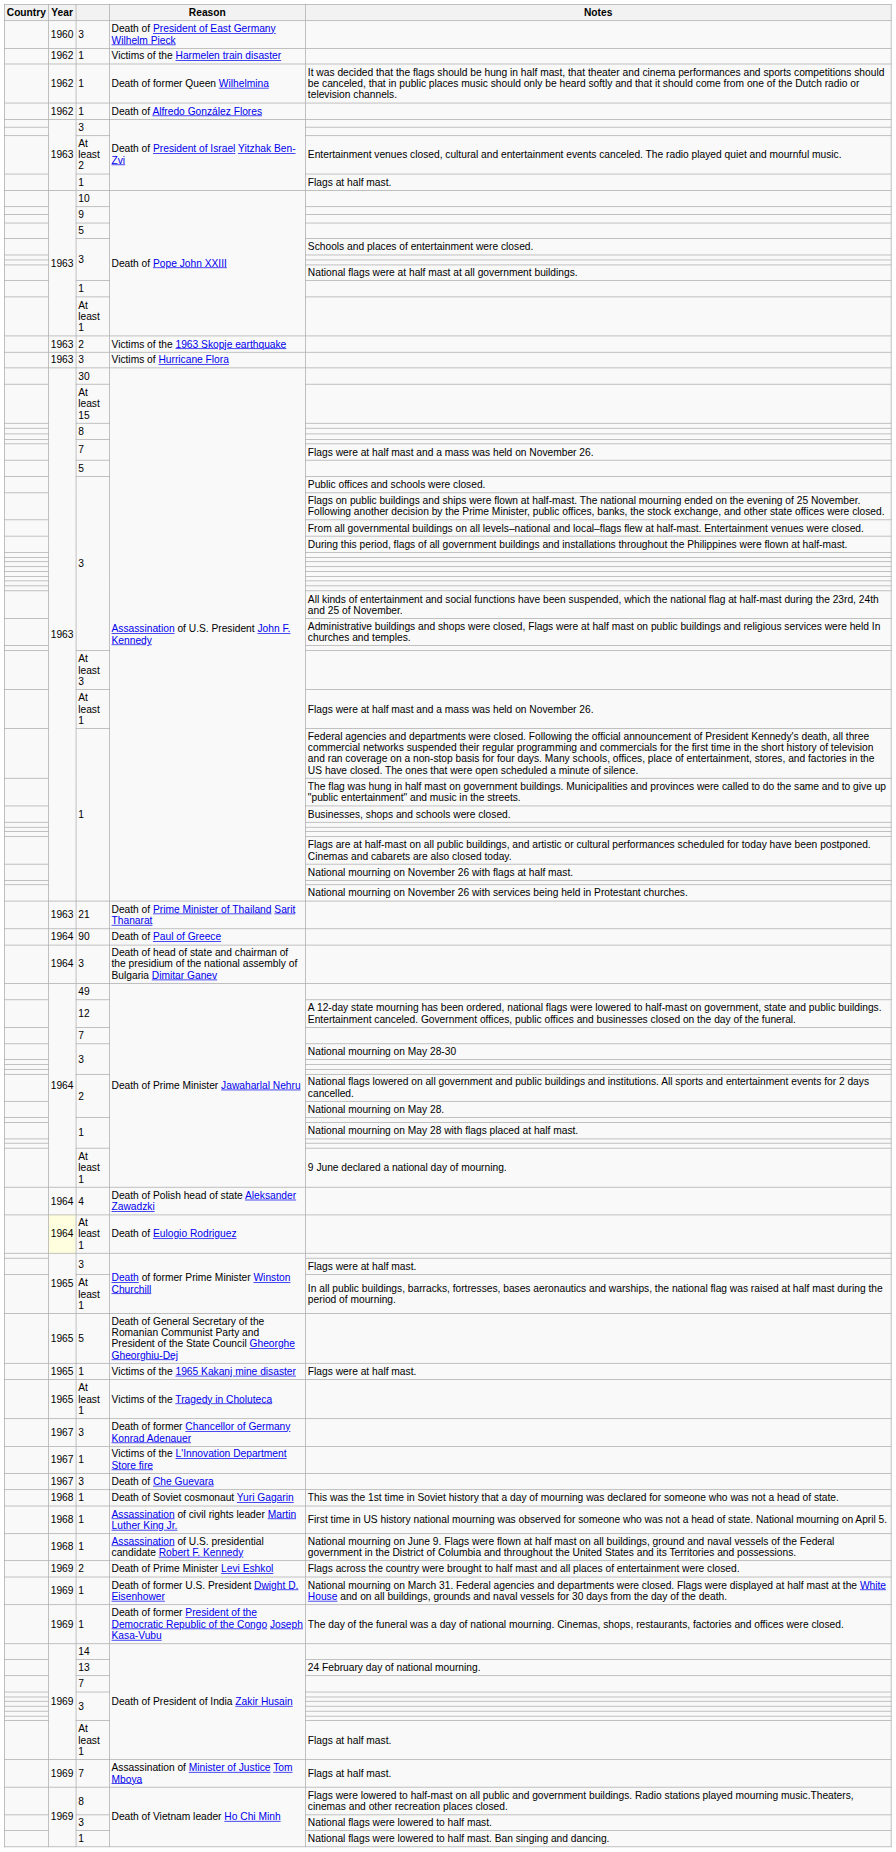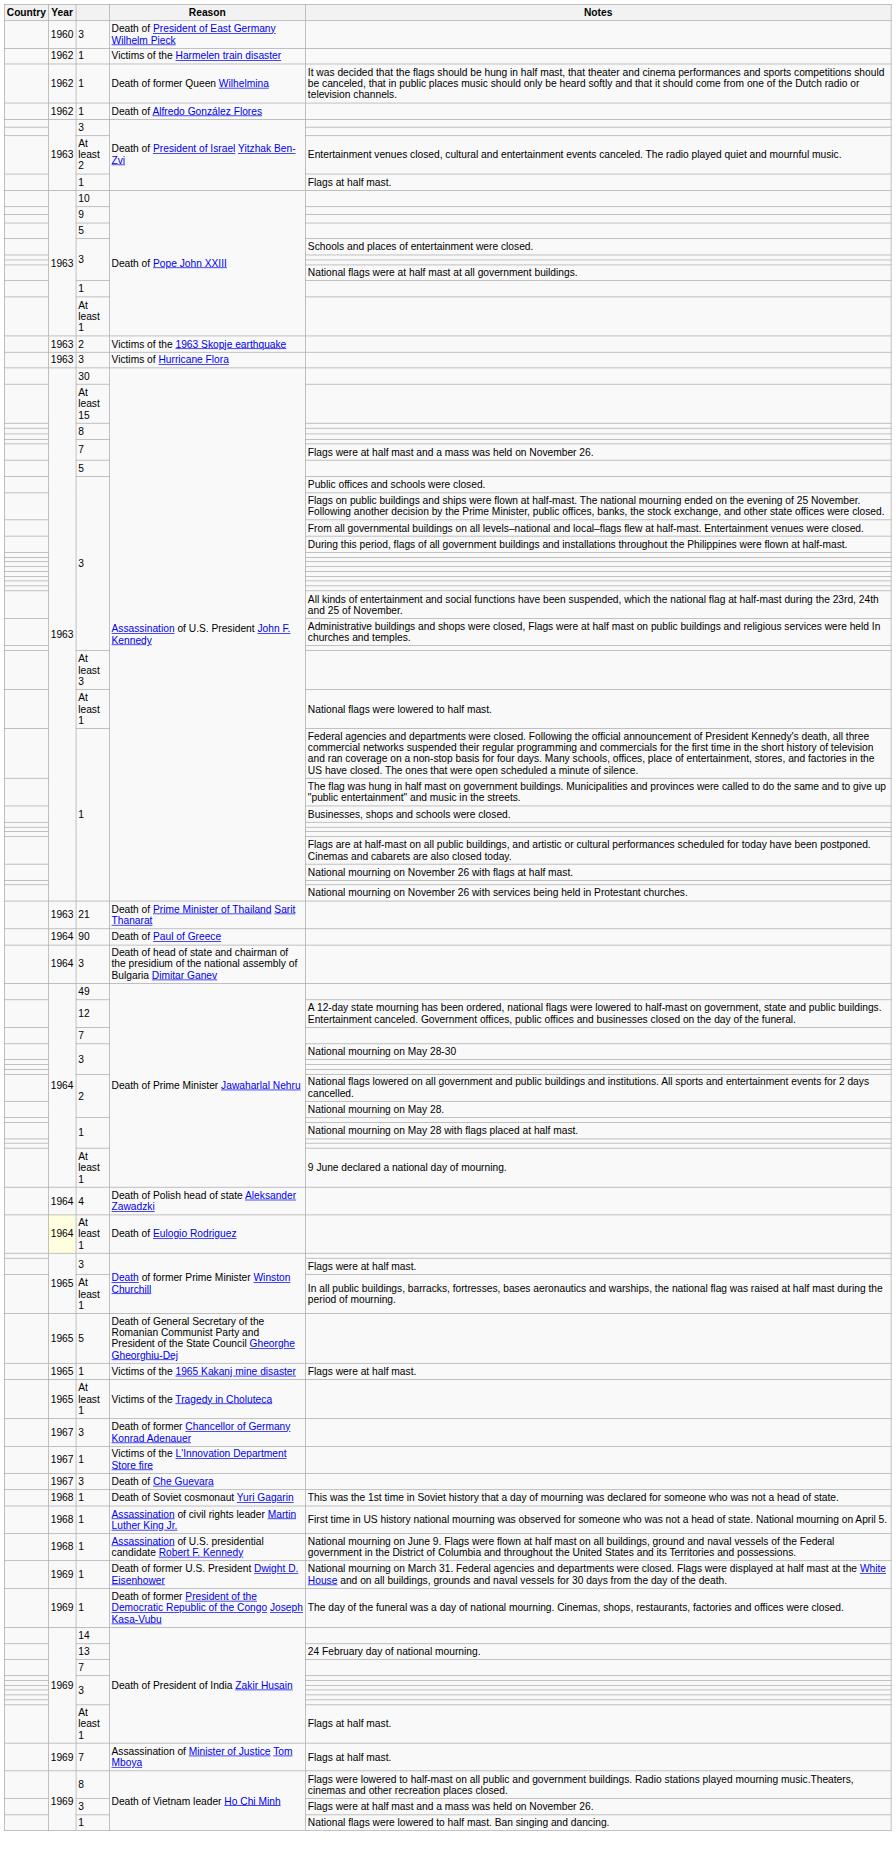At least 1 / Assassination of U.S. President John F. Kennedy | Notes: Flags were at half mast and a mass was held on November 26. -> National flags were lowered to half mast.
- row: 1969 | 2 | Death of Prime Minister Levi Eshkol | Flags across the country were brought to half mast and all places of entertainment were closed.
3 / Death of Vietnam leader Ho Chi Minh | Notes: National flags were lowered to half mast. -> Flags were at half mast and a mass was held on November 26.
